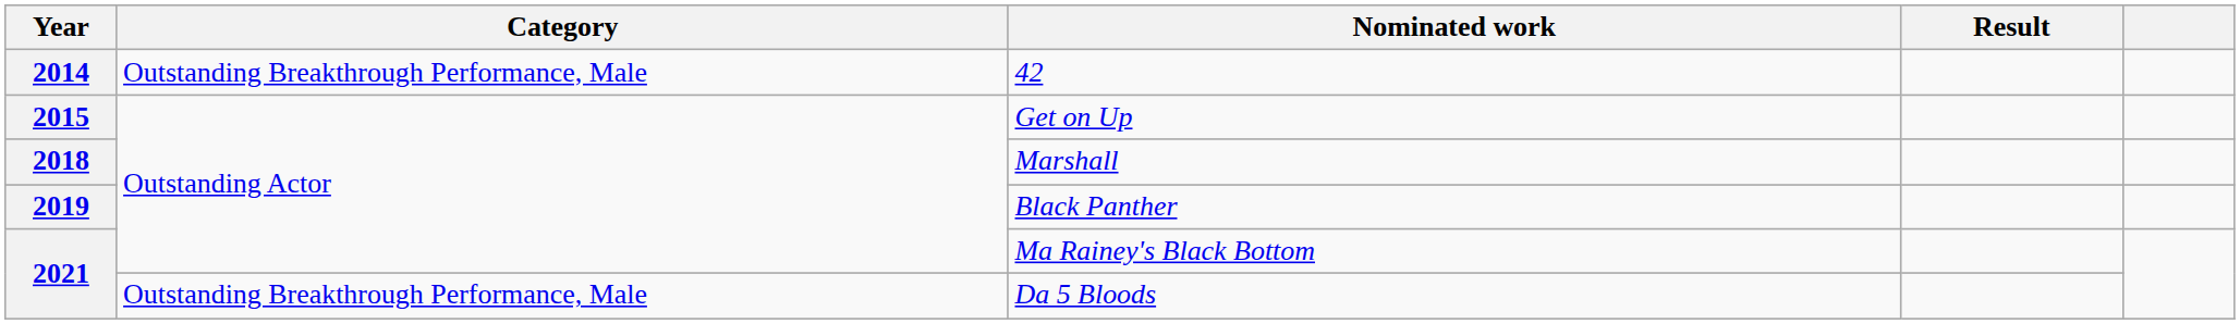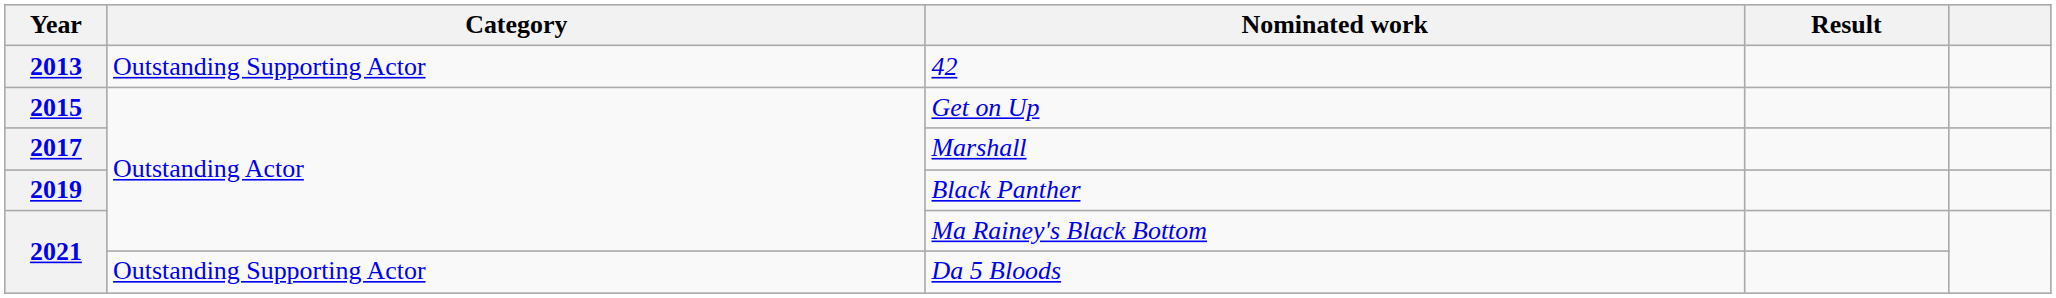42 | Year: 2014 -> 2013
42 | Category: Outstanding Breakthrough Performance, Male -> Outstanding Supporting Actor
Marshall | Year: 2018 -> 2017
Da 5 Bloods | Category: Outstanding Breakthrough Performance, Male -> Outstanding Supporting Actor
